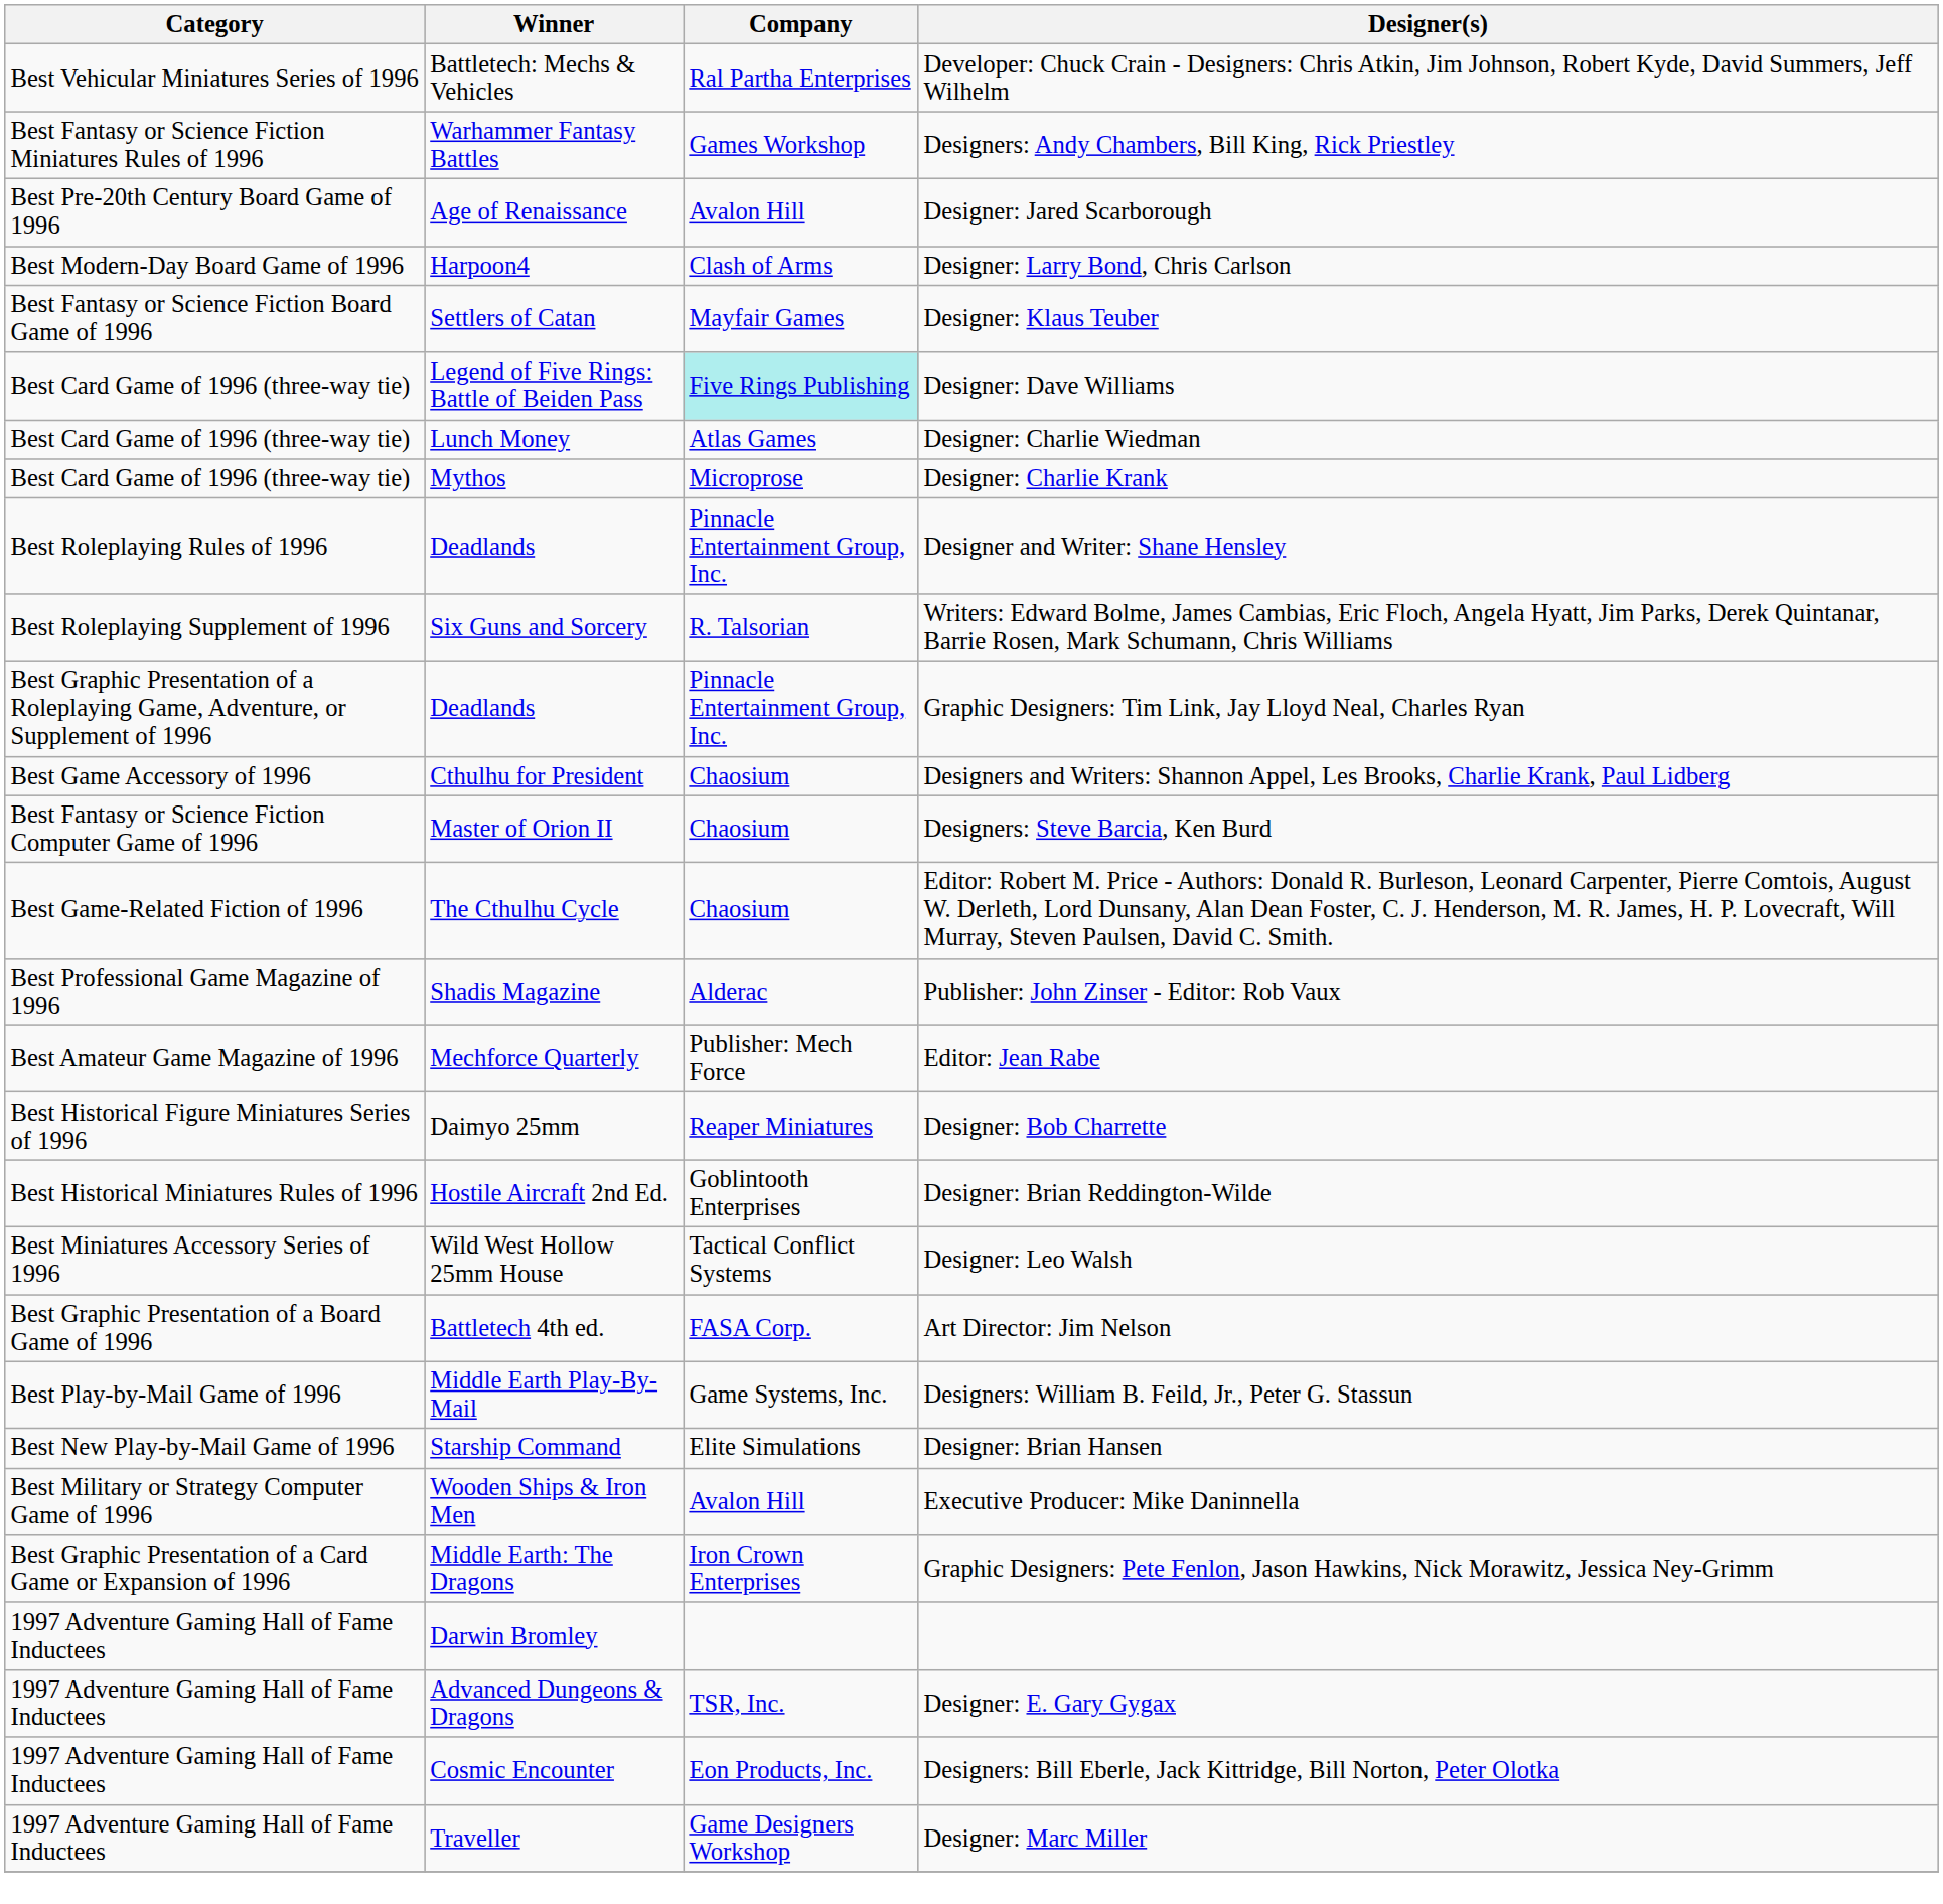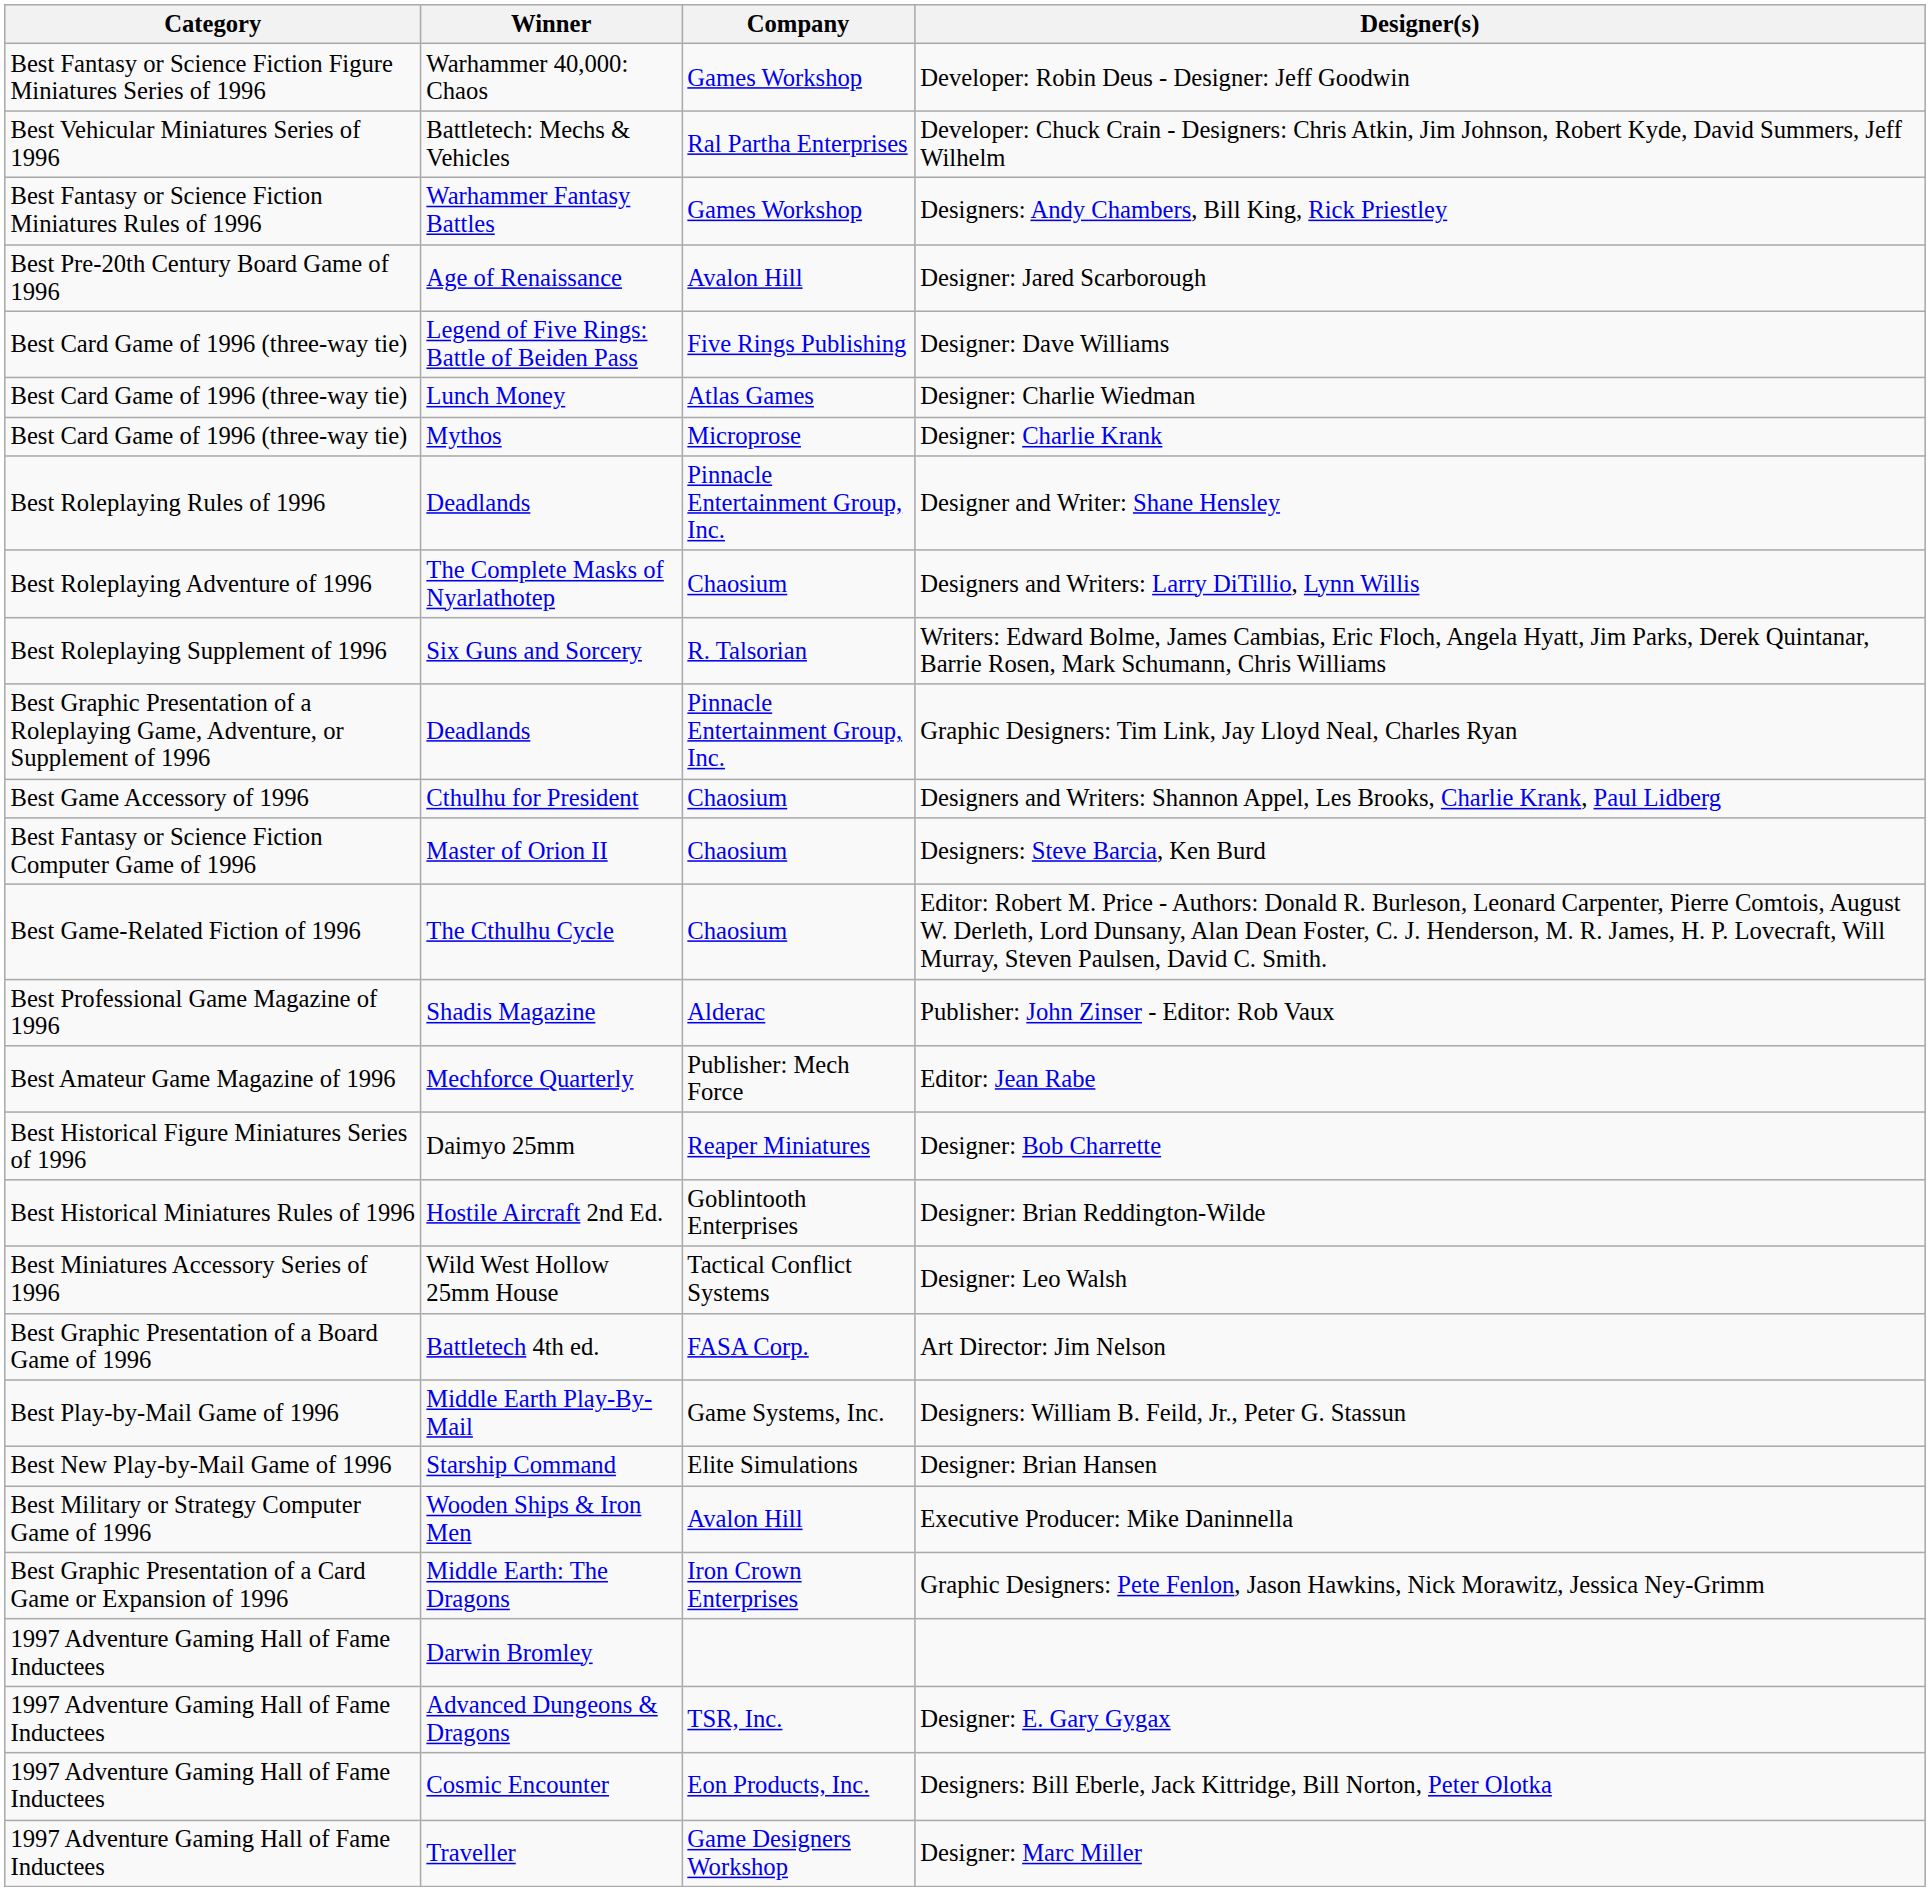+ row: Best Fantasy or Science Fiction Figure Miniatures Series of 1996 | Warhammer 40,000: Chaos | Games Workshop | Developer: Robin Deus - Designer: Jeff Goodwin
- row: Best Modern-Day Board Game of 1996 | Harpoon4 | Clash of Arms | Designer: Larry Bond, Chris Carlson
- row: Best Fantasy or Science Fiction Board Game of 1996 | Settlers of Catan | Mayfair Games | Designer: Klaus Teuber
Designer: Dave Williams | Company: paleturquoise background -> no background
+ row: Best Roleplaying Adventure of 1996 | The Complete Masks of Nyarlathotep | Chaosium | Designers and Writers: Larry DiTillio, Lynn Willis
